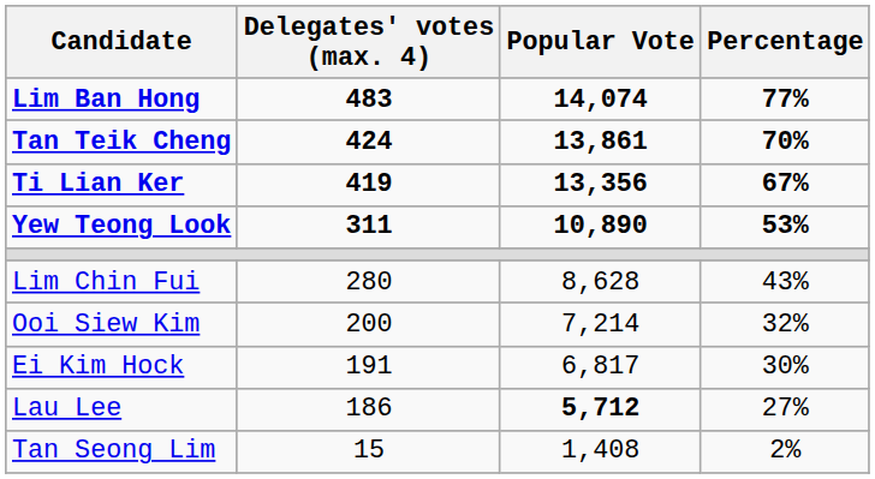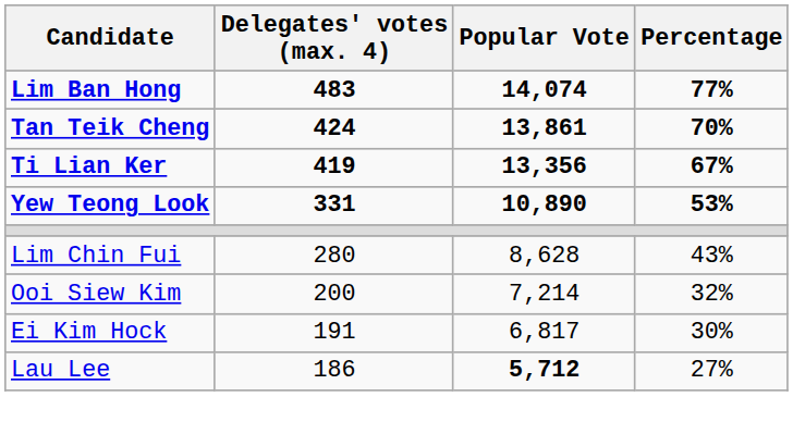Yew Teong Look | Delegates' votes (max. 4): 311 -> 331
- row: Tan Seong Lim | 15 | 1,408 | 2%
